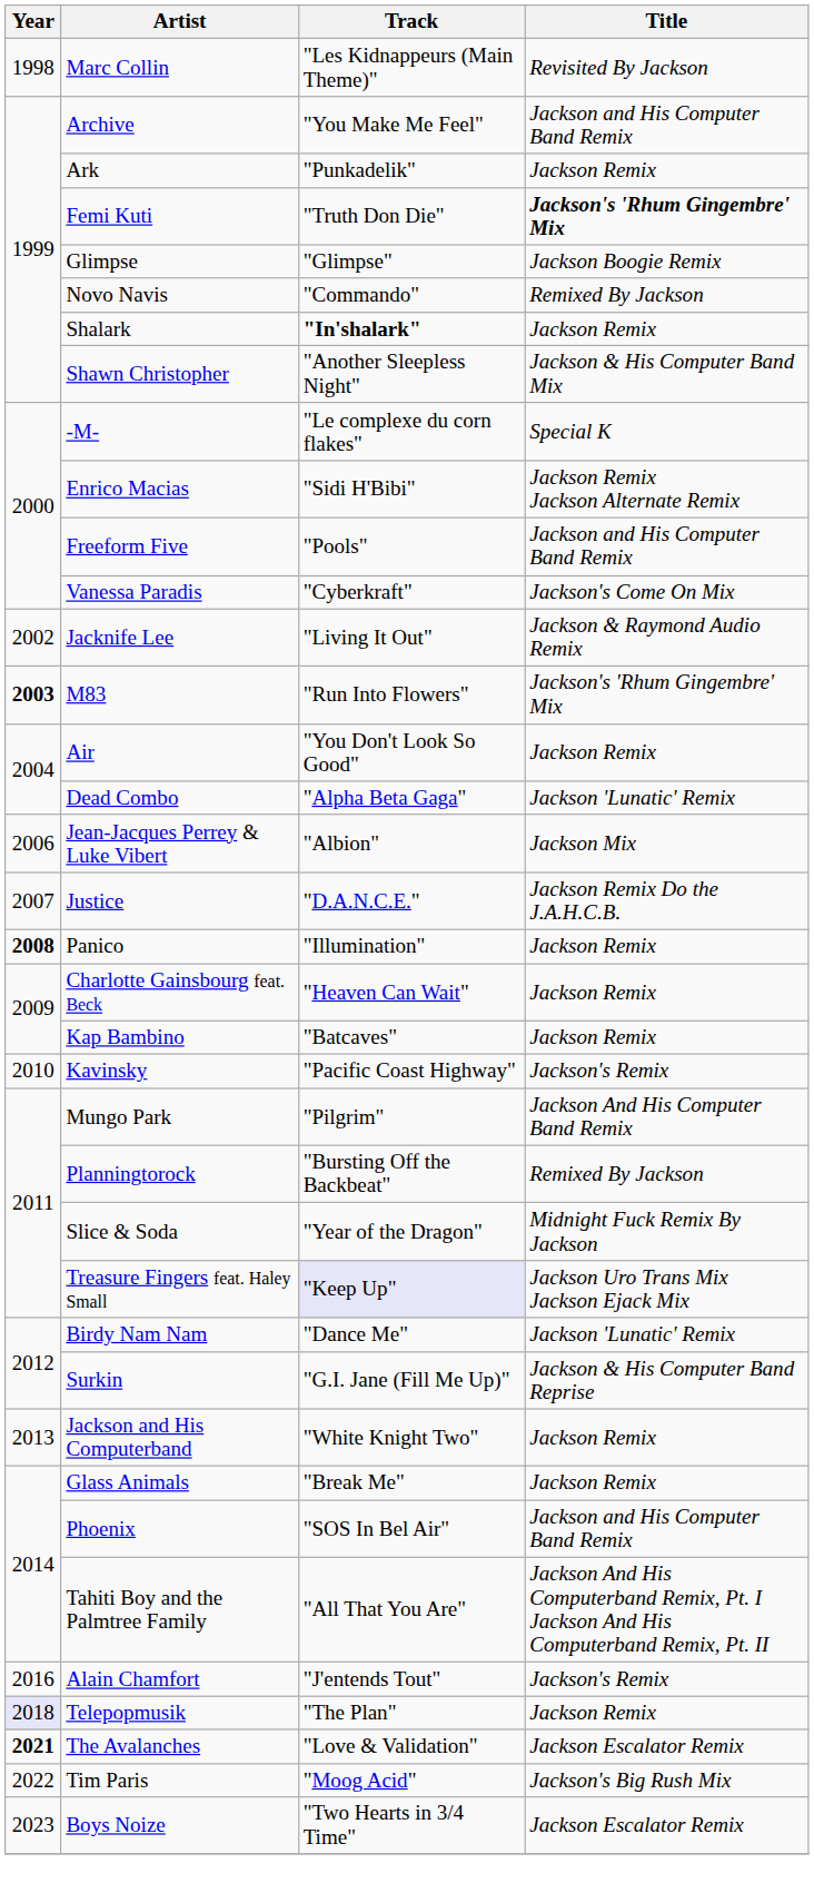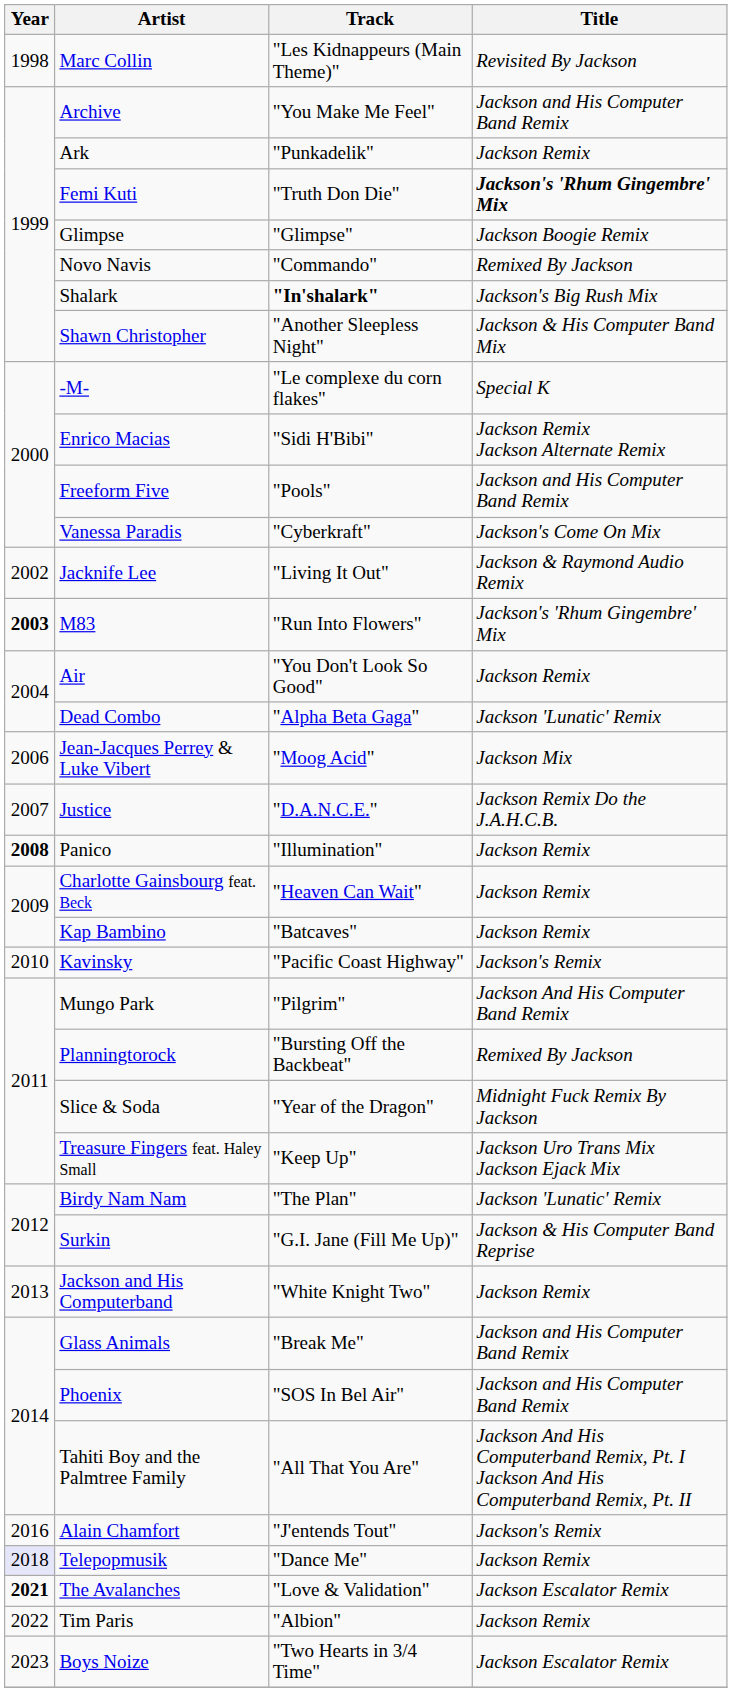Shalark | Title: Jackson Remix -> Jackson's Big Rush Mix
Jean-Jacques Perrey & Luke Vibert | Track: "Albion" -> "Moog Acid"
Treasure Fingers feat. Haley Small | Track: lavender background -> no background
Birdy Nam Nam | Track: "Dance Me" -> "The Plan"
Glass Animals | Title: Jackson Remix -> Jackson and His Computer Band Remix
Telepopmusik | Track: "The Plan" -> "Dance Me"
Tim Paris | Track: "Moog Acid" -> "Albion"
Tim Paris | Title: Jackson's Big Rush Mix -> Jackson Remix
